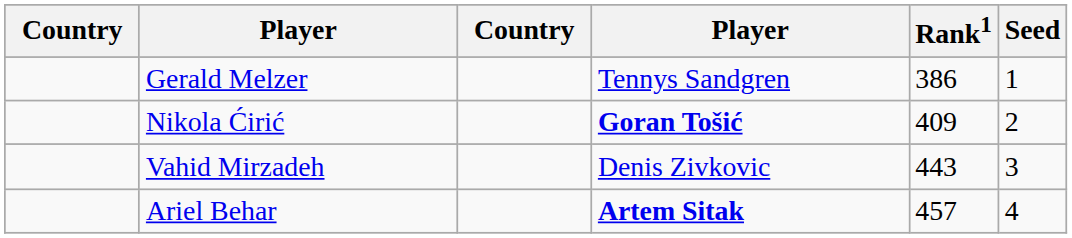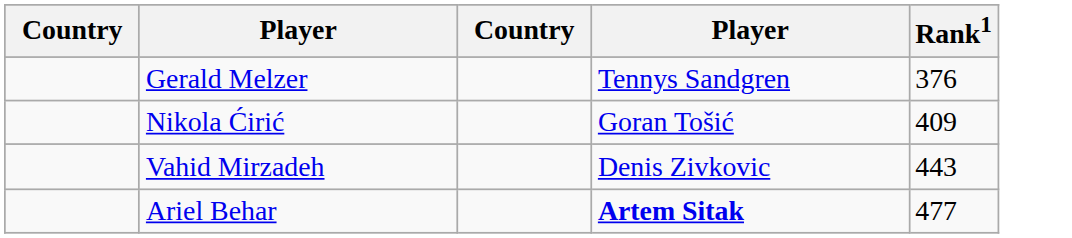- column: Seed | 1 | 2 | 3 | 4
Gerald Melzer | Rank1: 386 -> 376
Nikola Ćirić | column 4: bold -> normal
Ariel Behar | Rank1: 457 -> 477
